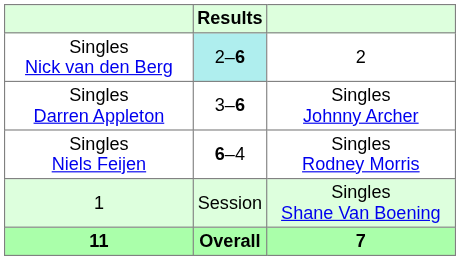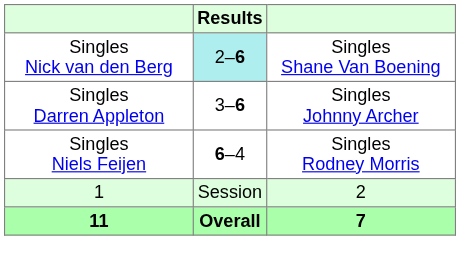Singles Nick van den Berg | column 3: 2 -> Singles Shane Van Boening
1 | column 3: Singles Shane Van Boening -> 2
